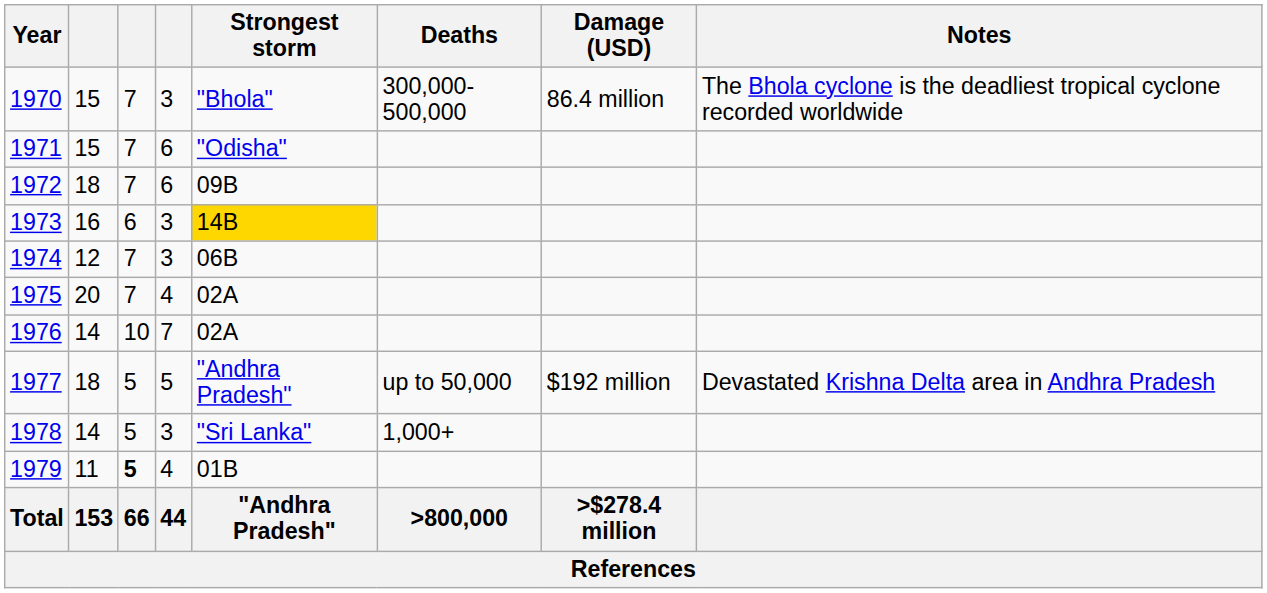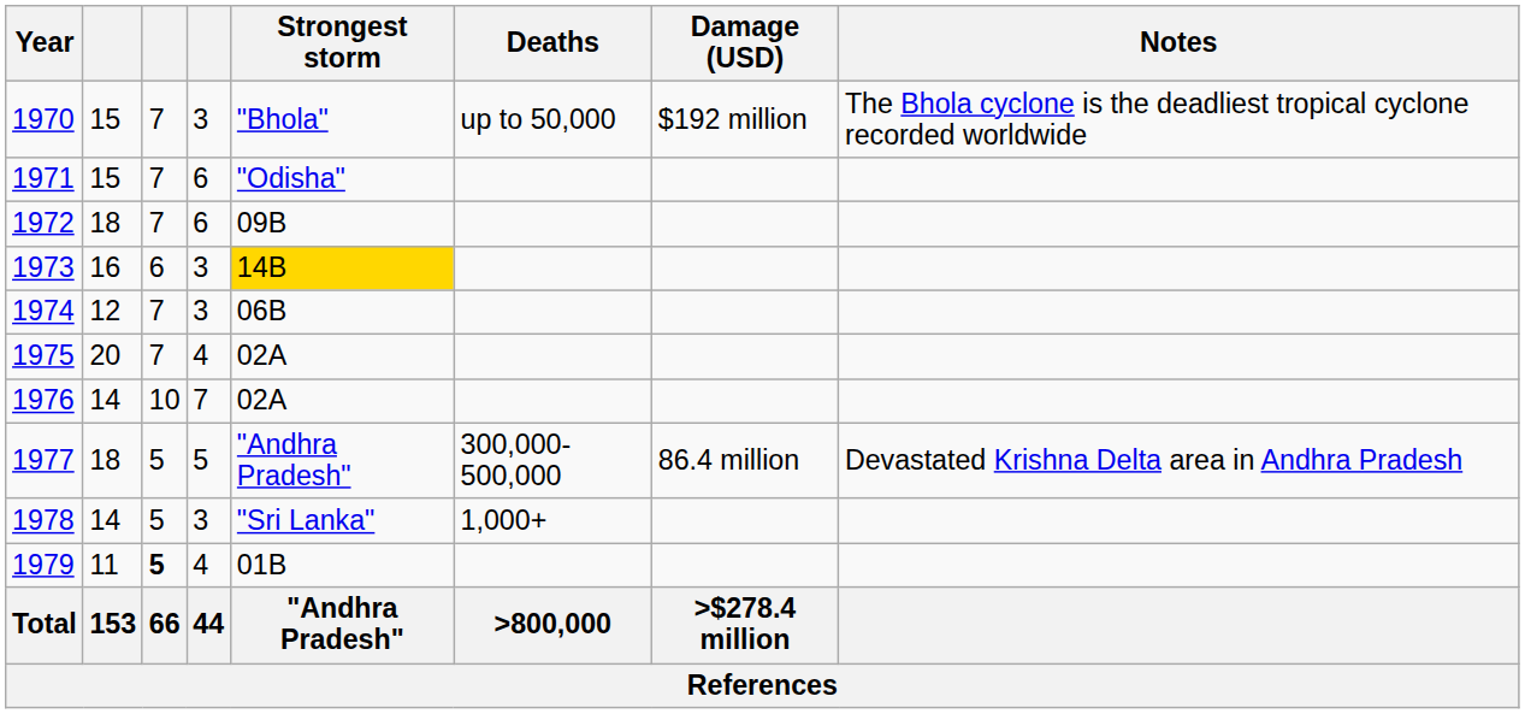1970 | Deaths: 300,000-500,000 -> up to 50,000
1970 | Damage (USD): 86.4 million -> $192 million
1977 | Deaths: up to 50,000 -> 300,000-500,000
1977 | Damage (USD): $192 million -> 86.4 million
